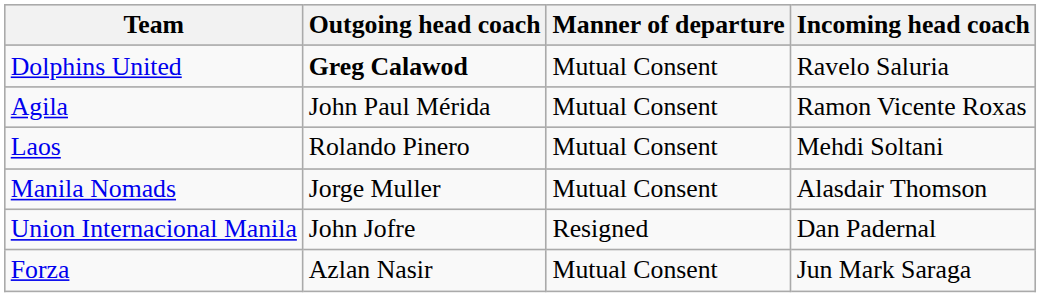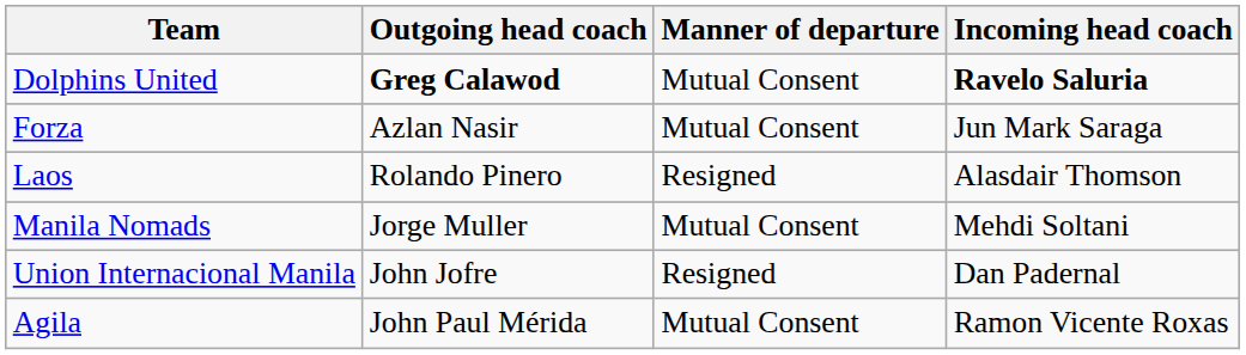Dolphins United | Incoming head coach: normal -> bold
rows swapped: Forza <-> Agila
Laos | Manner of departure: Mutual Consent -> Resigned
Laos | Incoming head coach: Mehdi Soltani -> Alasdair Thomson
Manila Nomads | Incoming head coach: Alasdair Thomson -> Mehdi Soltani
